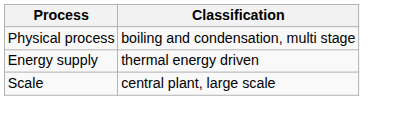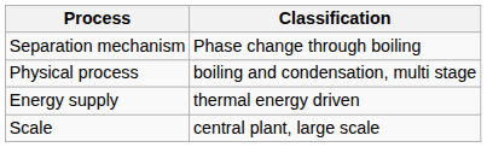+ row: Separation mechanism | Phase change through boiling
